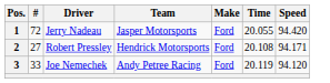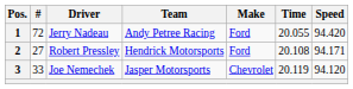1 | Team: Jasper Motorsports -> Andy Petree Racing
3 | Team: Andy Petree Racing -> Jasper Motorsports
3 | Make: Ford -> Chevrolet
